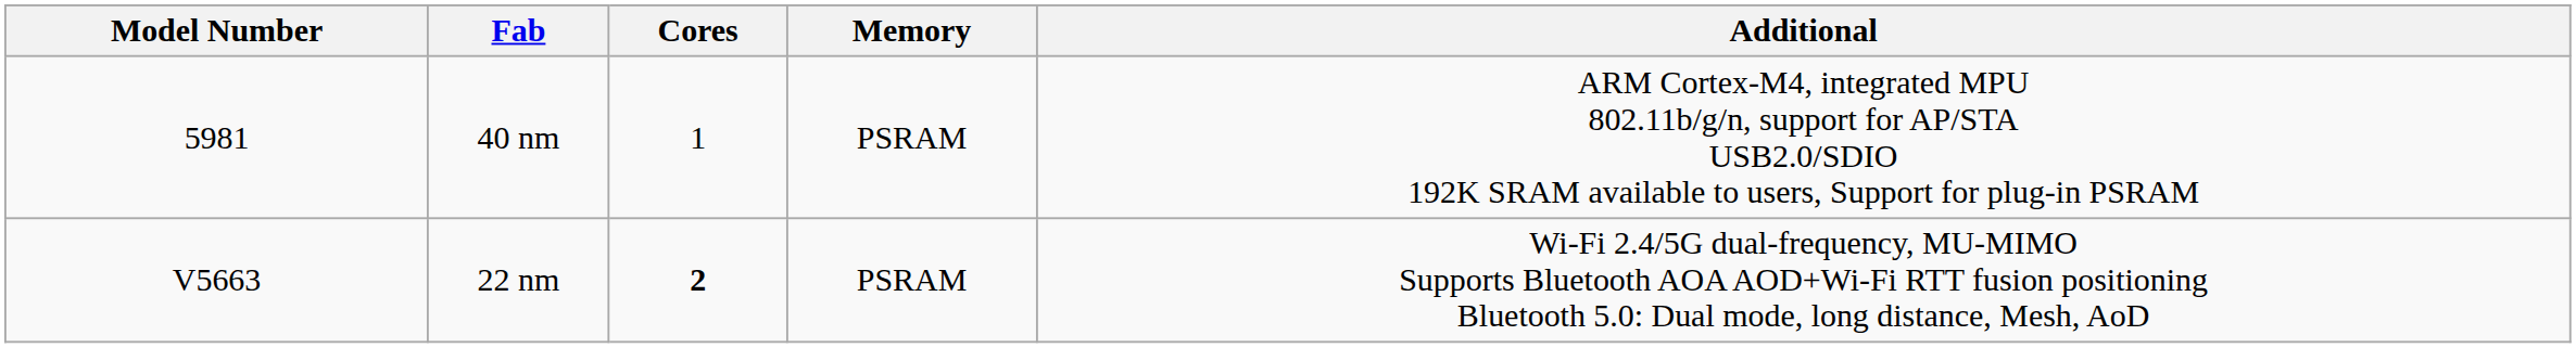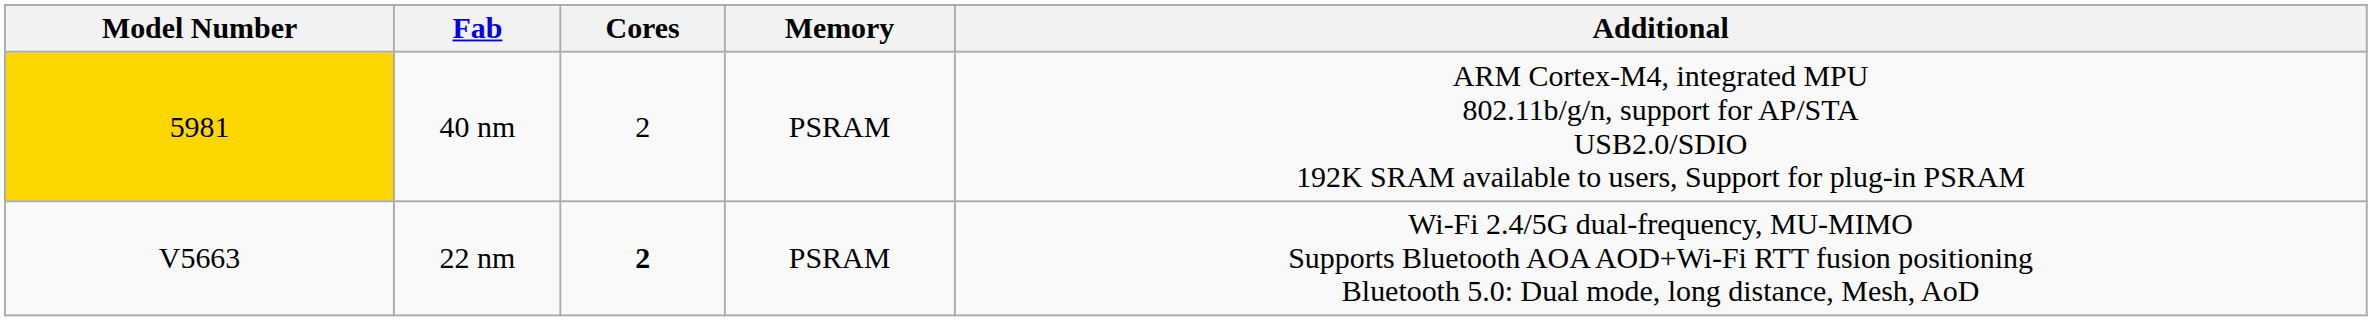40 nm | Model Number: no background -> gold background
40 nm | Cores: 1 -> 2
